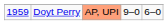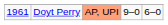Doyt Perry | column 1: 1959 -> 1961
